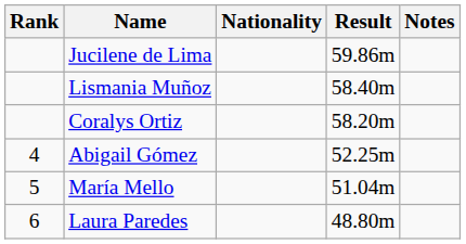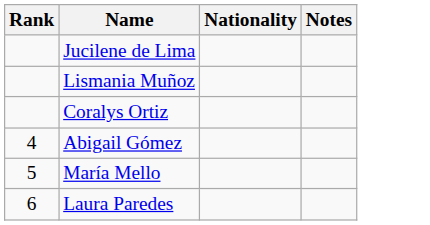- column: Result | 59.86m | 58.40m | 58.20m | 52.25m | 51.04m | 48.80m
